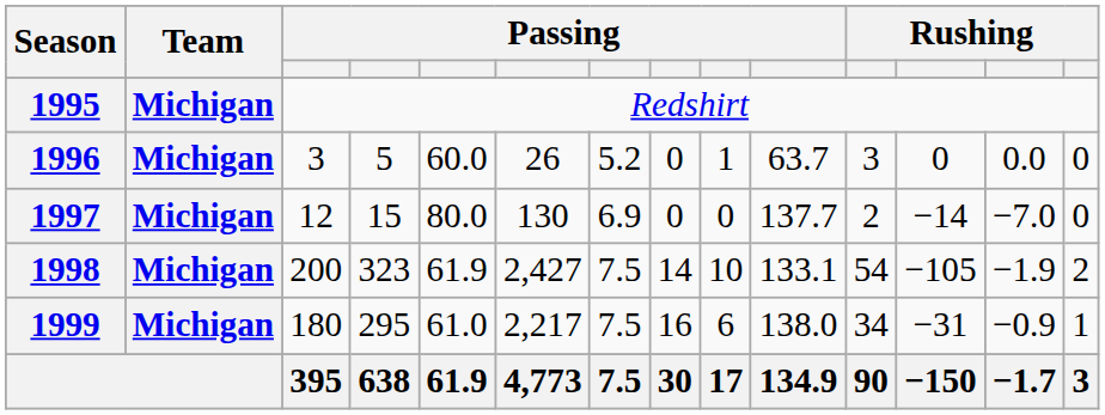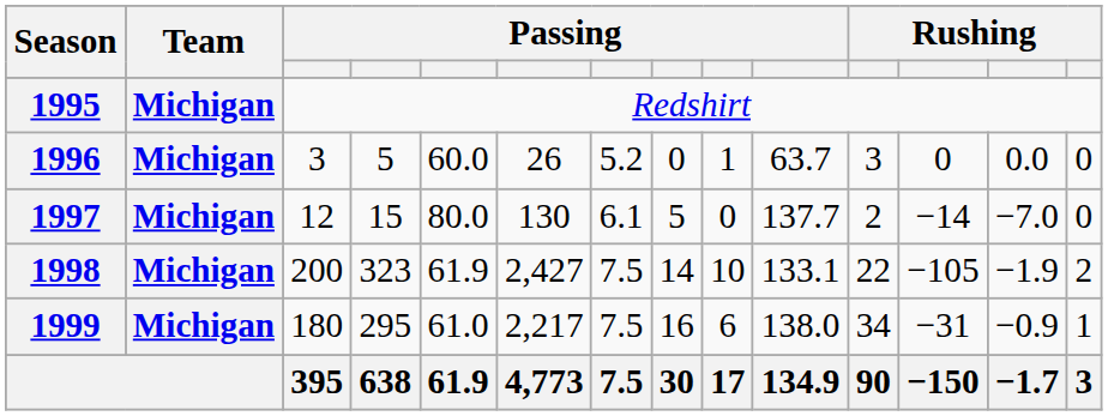1997 | column 7: 6.9 -> 6.1
1997 | column 8: 0 -> 5
1998 | column 11: 54 -> 22
